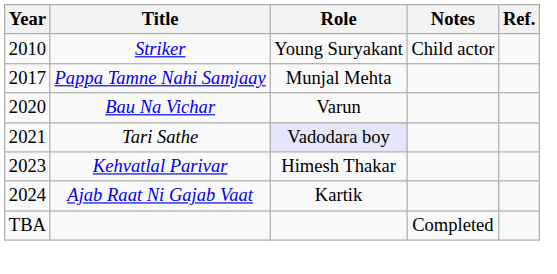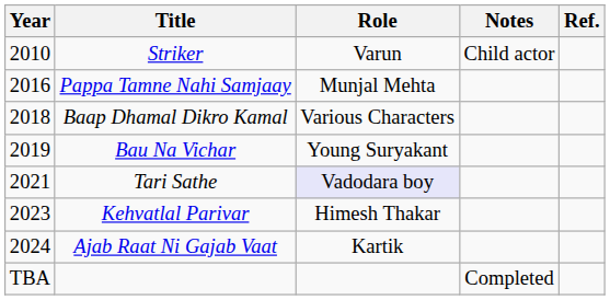Striker | Role: Young Suryakant -> Varun
Pappa Tamne Nahi Samjaay | Year: 2017 -> 2016
+ row: 2018 | Baap Dhamal Dikro Kamal | Various Characters
Bau Na Vichar | Year: 2020 -> 2019
Bau Na Vichar | Role: Varun -> Young Suryakant
